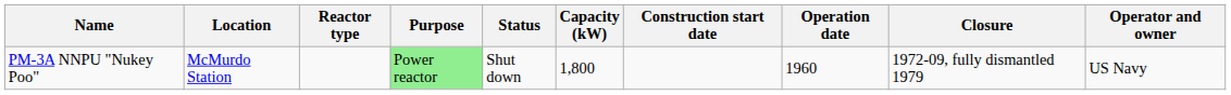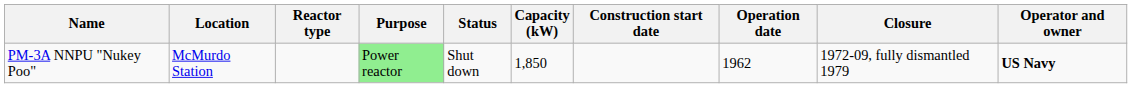PM-3A NNPU "Nukey Poo" | Capacity (kW): 1,800 -> 1,850
PM-3A NNPU "Nukey Poo" | Operation date: 1960 -> 1962
PM-3A NNPU "Nukey Poo" | Operator and owner: normal -> bold
